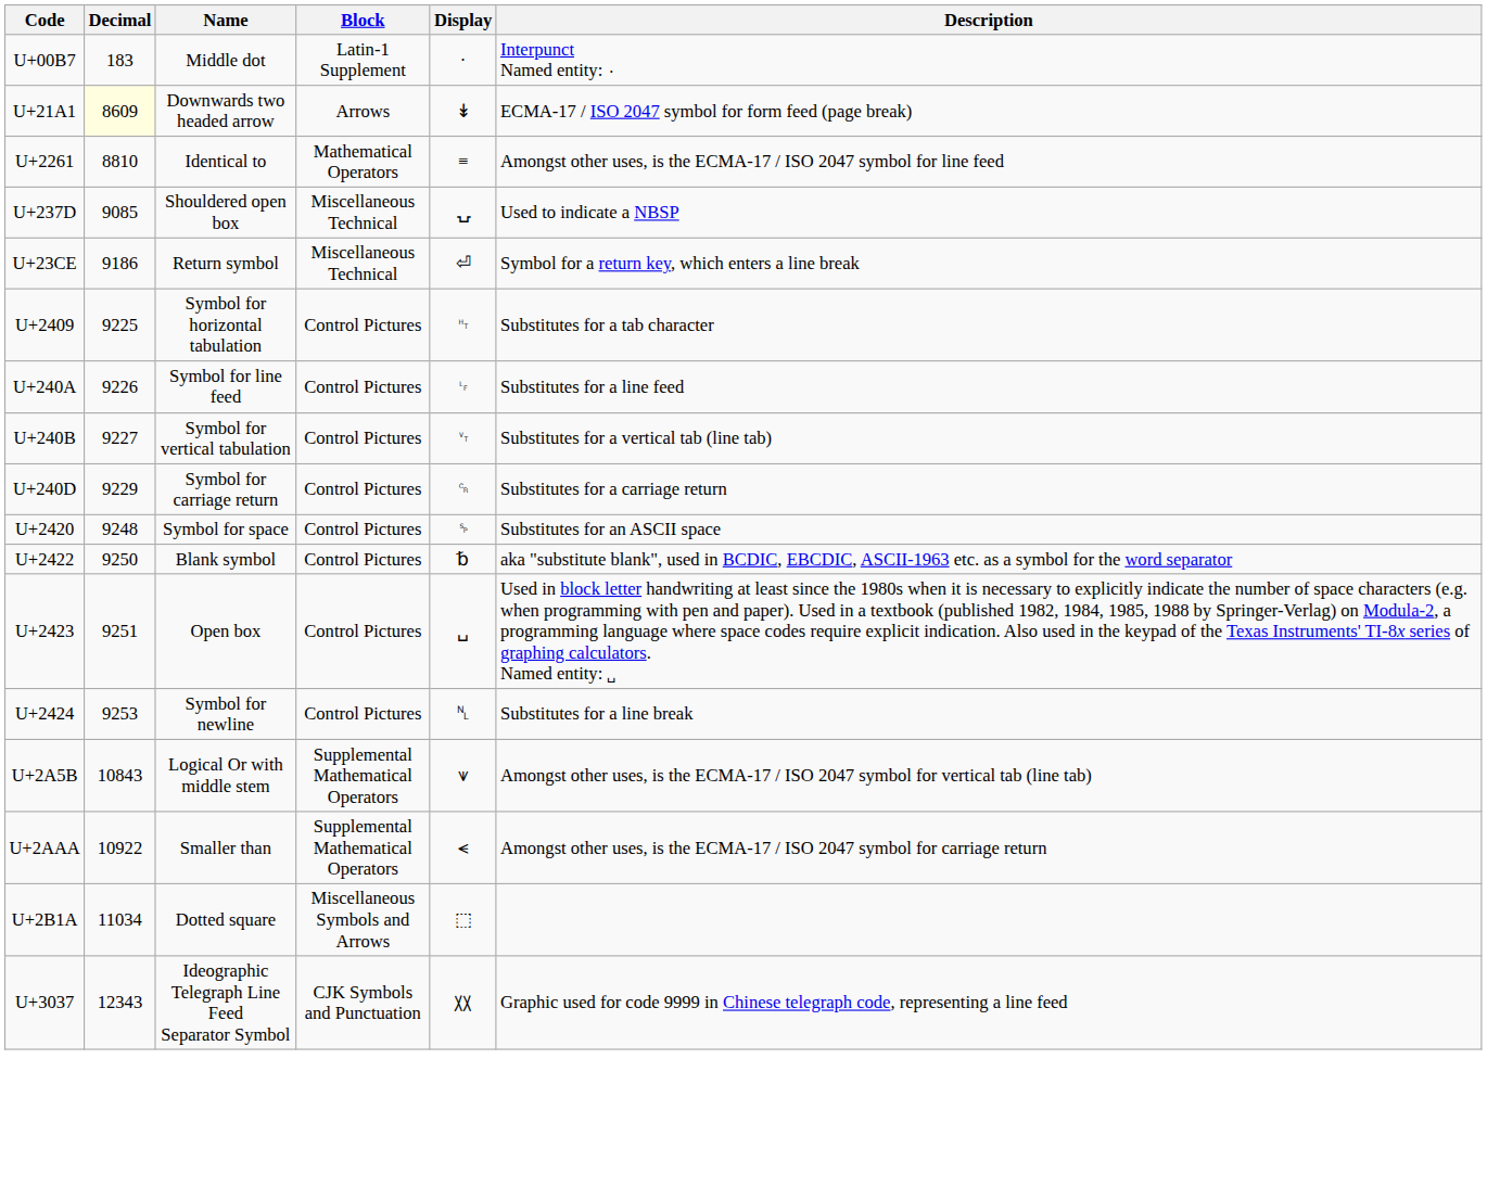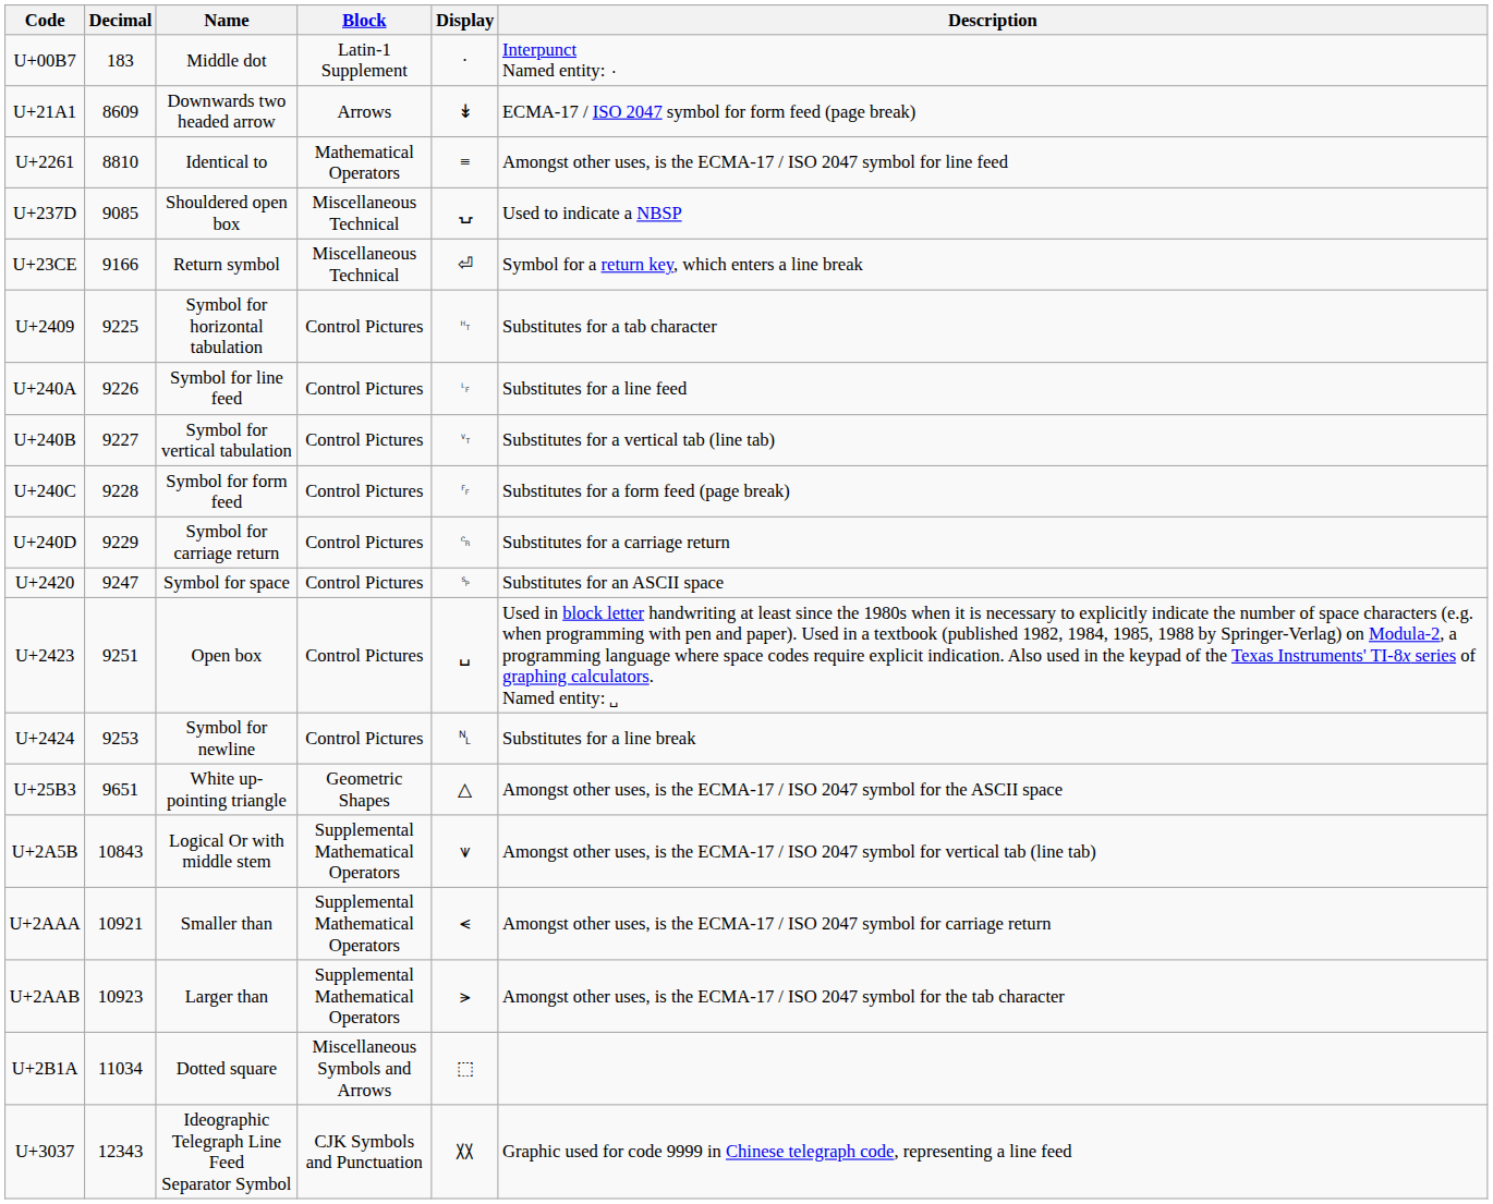U+21A1 | Decimal: lightyellow background -> no background
U+23CE | Decimal: 9186 -> 9166
+ row: U+240C | 9228 | Symbol for form feed | Control Pictures | ␌ | Substitutes for a form feed (page break)
U+2420 | Decimal: 9248 -> 9247
- row: U+2422 | 9250 | Blank symbol | Control Pictures | ␢ | aka "substitute blank", used in BCDIC, EBCDIC, ASCII-1963 etc. as a symbol for the word separator
+ row: U+25B3 | 9651 | White up-pointing triangle | Geometric Shapes | △ | Amongst other uses, is the ECMA-17 / ISO 2047 symbol for the ASCII space
U+2AAA | Decimal: 10922 -> 10921
+ row: U+2AAB | 10923 | Larger than | Supplemental Mathematical Operators | ⪫ | Amongst other uses, is the ECMA-17 / ISO 2047 symbol for the tab character
